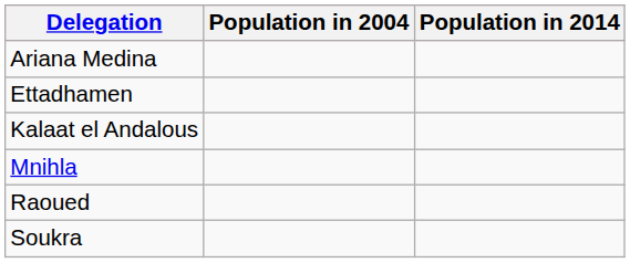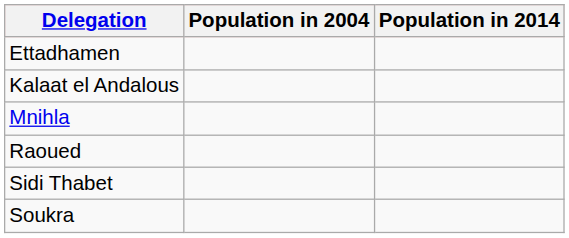- row: Ariana Medina
+ row: Sidi Thabet
